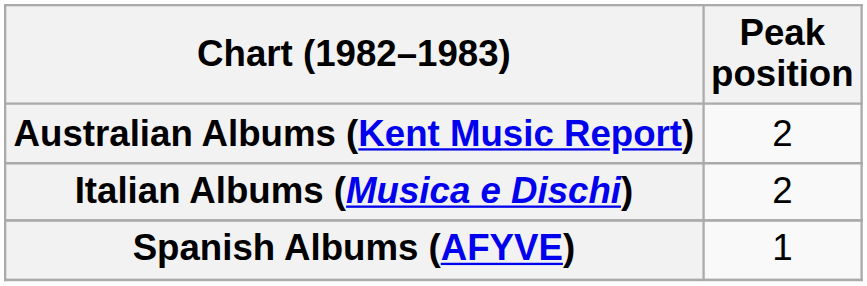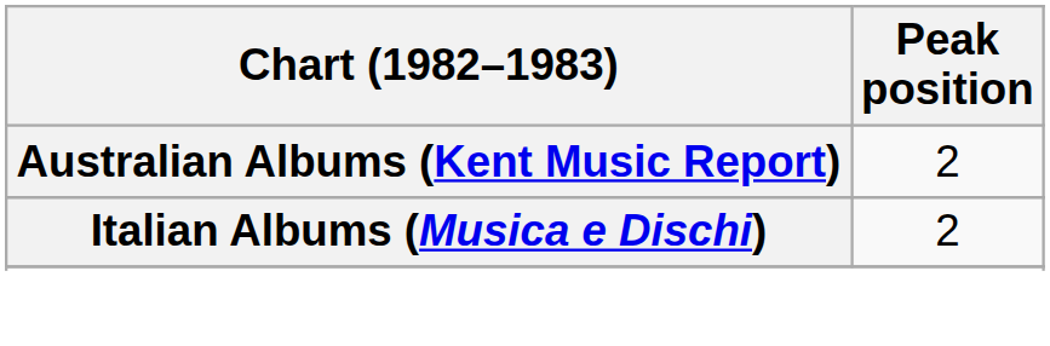- row: Spanish Albums (AFYVE) | 1
